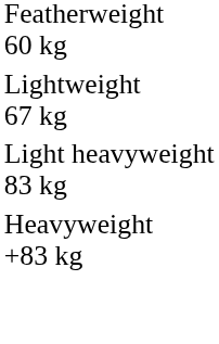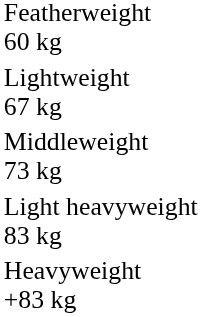+ row: Middleweight 73 kg
